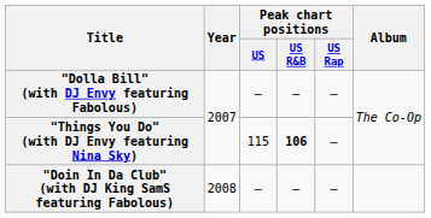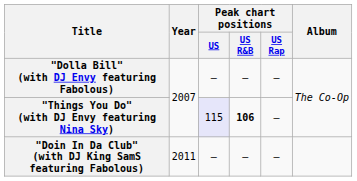"Things You Do" (with DJ Envy featuring Nina Sky) | Peak chart positions / US: no background -> lavender background
"Doin In Da Club" (with DJ King SamS featuring Fabolous) | Year: 2008 -> 2011
